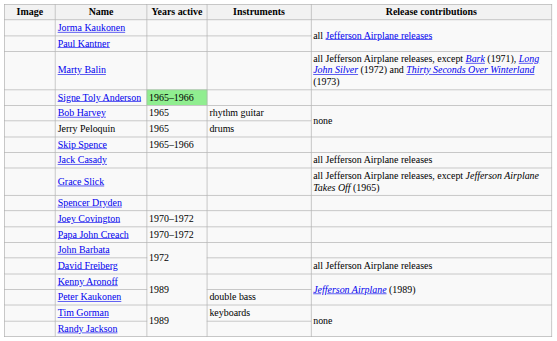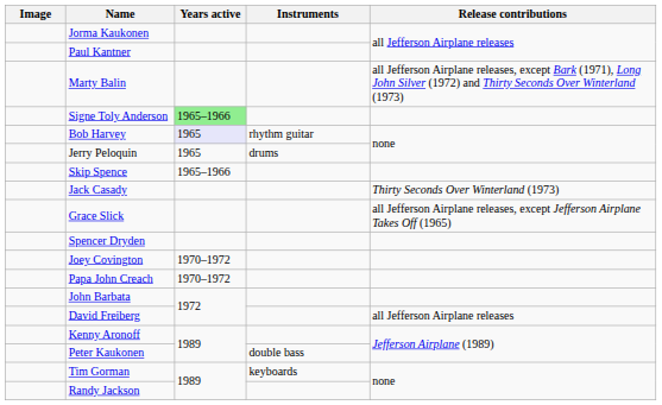Bob Harvey | Years active: no background -> lavender background
Jack Casady | Release contributions: all Jefferson Airplane releases -> Thirty Seconds Over Winterland (1973)
